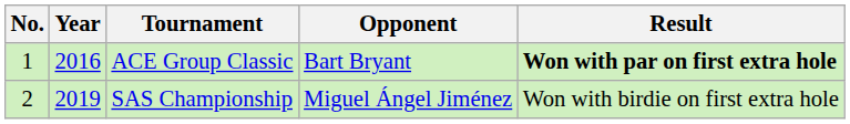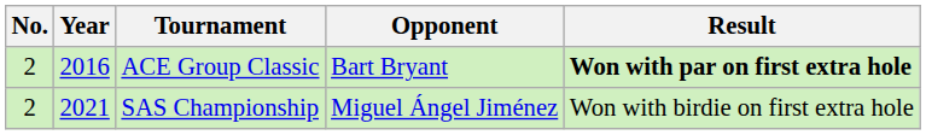ACE Group Classic | No.: 1 -> 2
SAS Championship | Year: 2019 -> 2021
